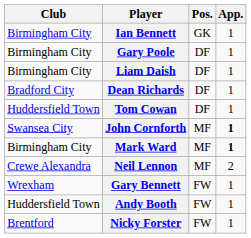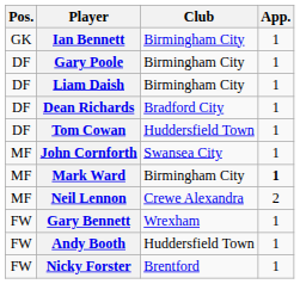columns swapped: Pos. <-> Club
John Cornforth | App.: bold -> normal
